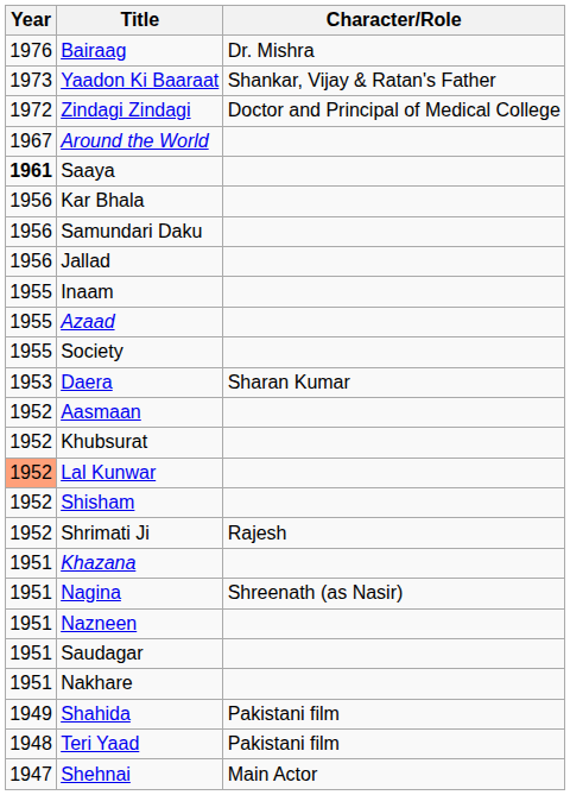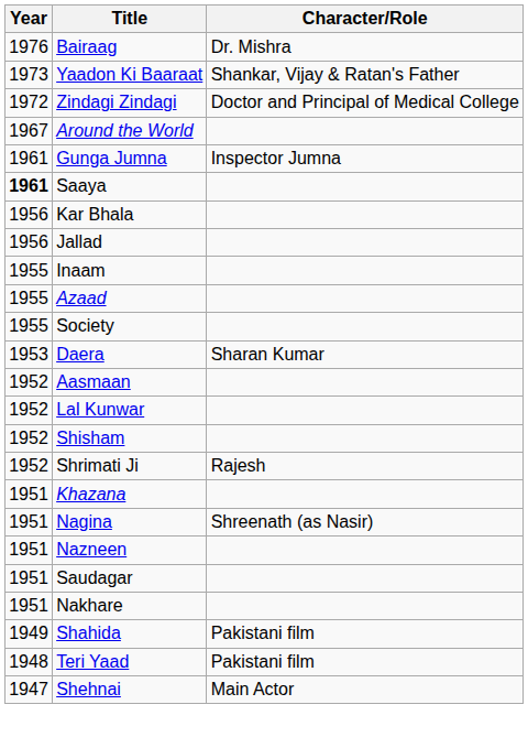+ row: 1961 | Gunga Jumna | Inspector Jumna
- row: 1956 | Samundari Daku
- row: 1952 | Khubsurat
Lal Kunwar | Year: lightsalmon background -> no background
